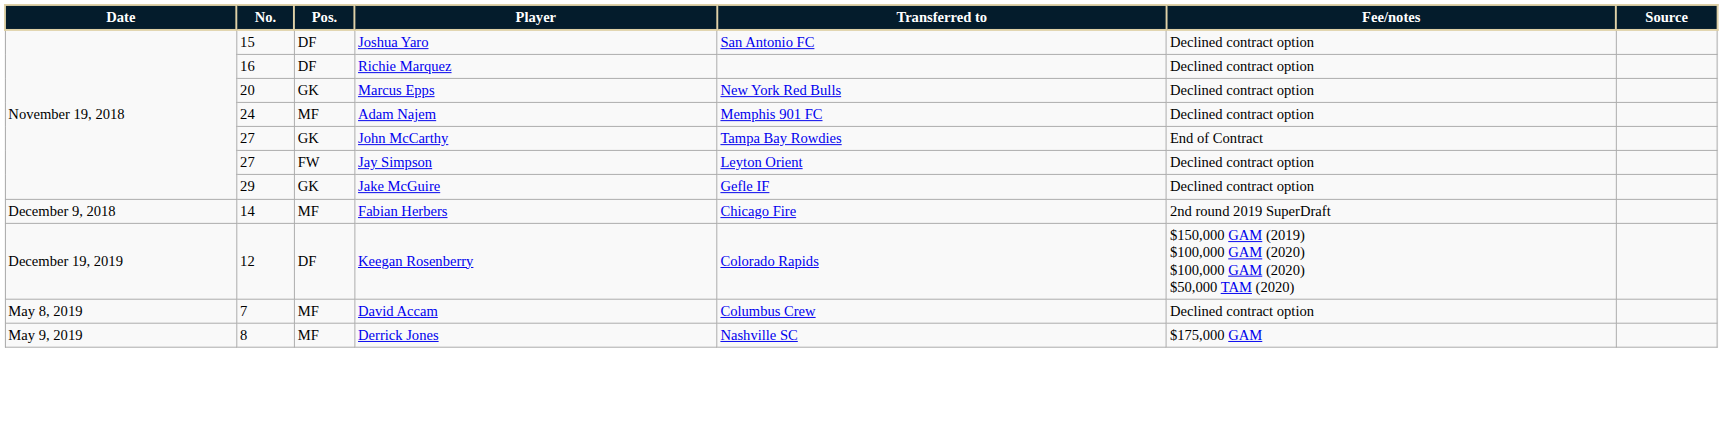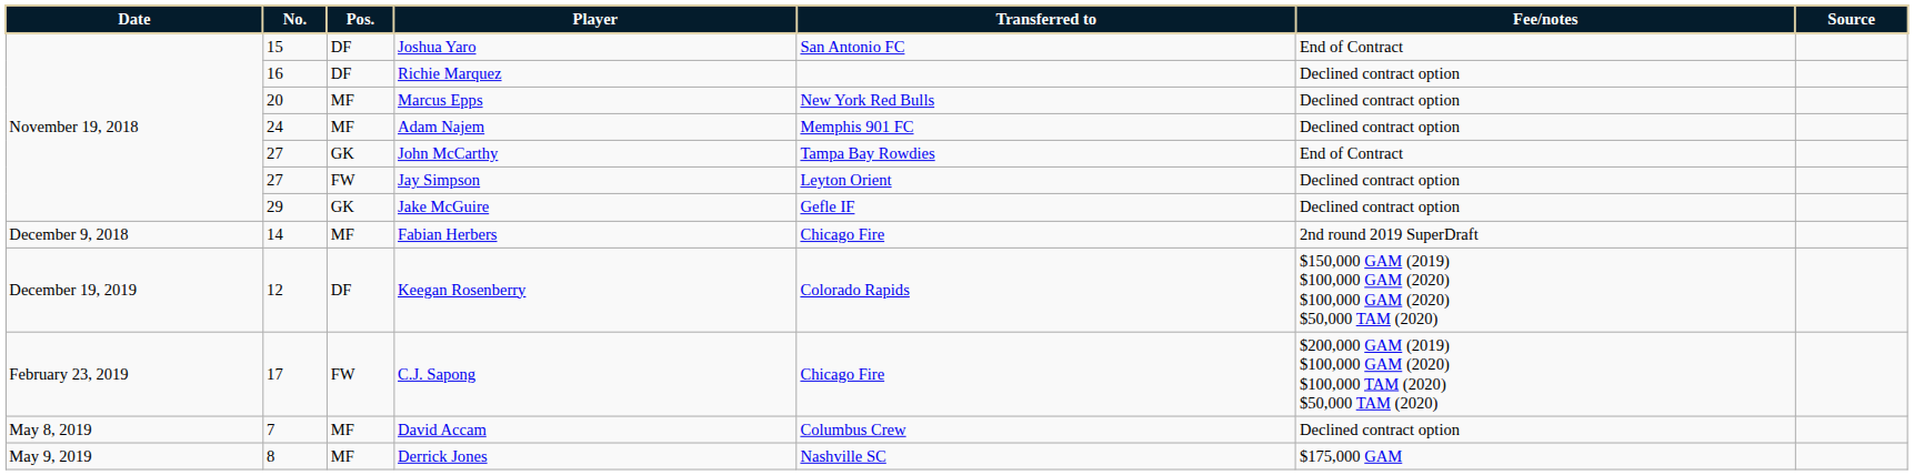Joshua Yaro | Fee/notes: Declined contract option -> End of Contract
Marcus Epps | Pos.: GK -> MF
+ row: February 23, 2019 | 17 | FW | C.J. Sapong | Chicago Fire | $200,000 GAM (2019) $100,000 GAM (2020) $100,000 TAM (2020) $50,000 TAM (2020)
